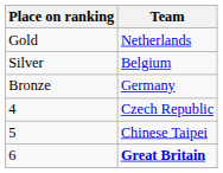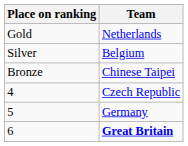Bronze | Team: Germany -> Chinese Taipei
5 | Team: Chinese Taipei -> Germany
